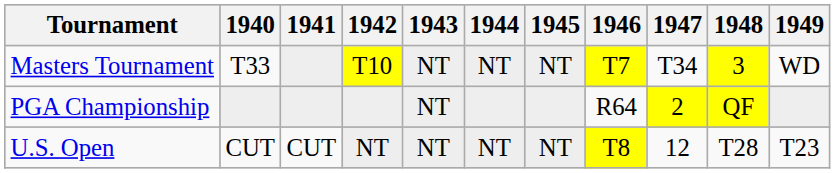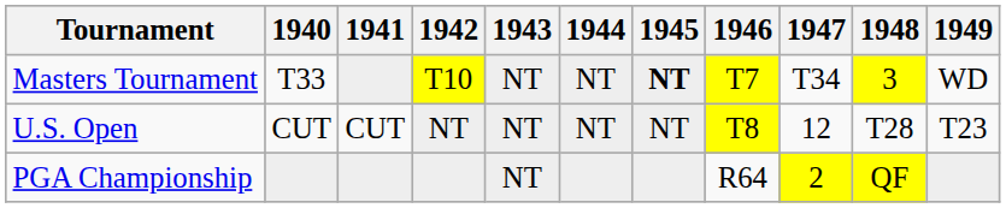Masters Tournament | 1945: normal -> bold
rows swapped: U.S. Open <-> PGA Championship
